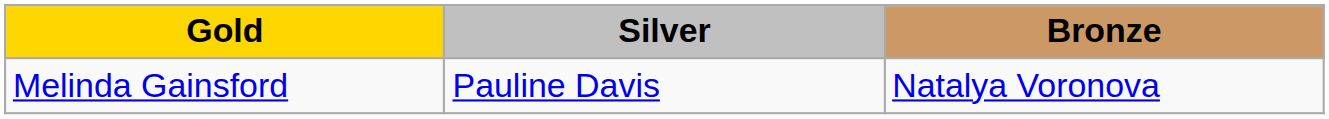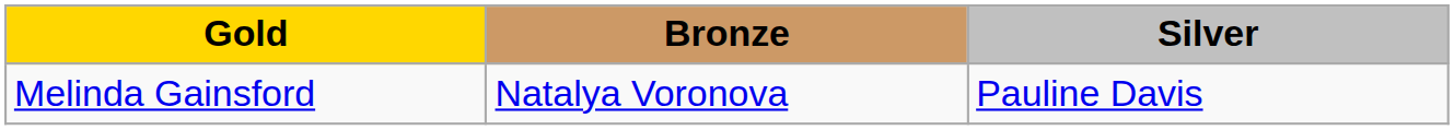columns swapped: Silver <-> Bronze
